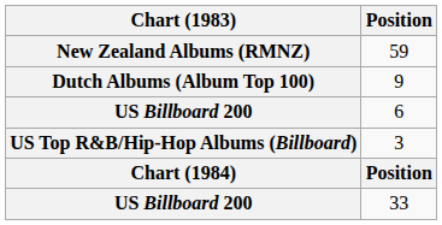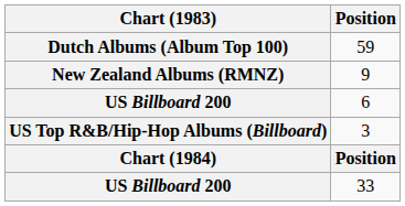59 | Chart (1983): New Zealand Albums (RMNZ) -> Dutch Albums (Album Top 100)
9 | Chart (1983): Dutch Albums (Album Top 100) -> New Zealand Albums (RMNZ)
